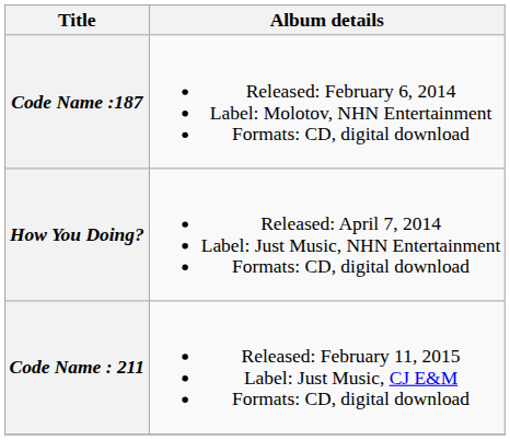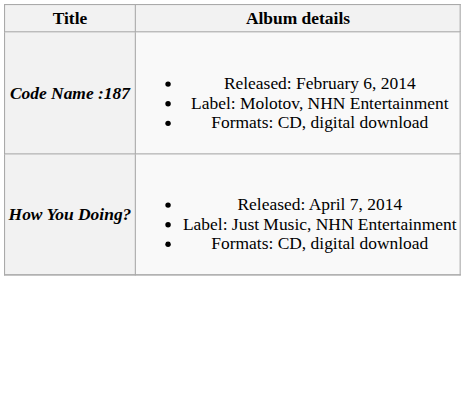- row: Code Name : 211 | Released: February 11, 2015 Label: Just Music, CJ E&M Formats: CD, digital download
